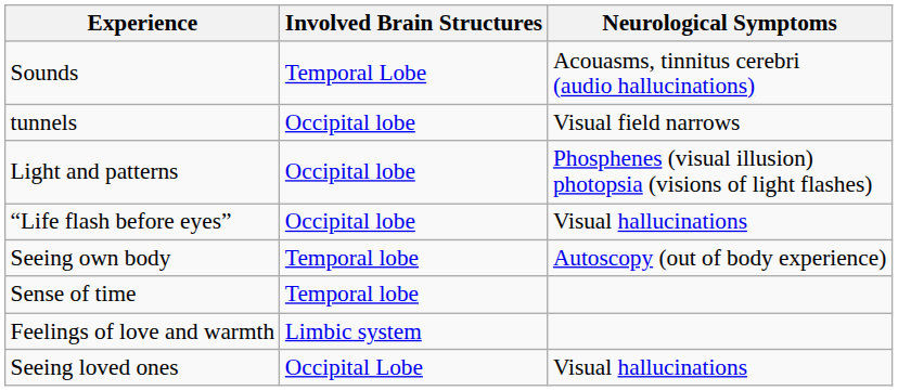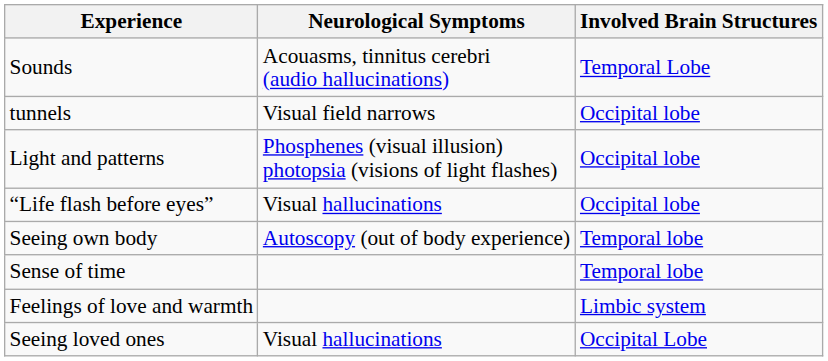columns swapped: Neurological Symptoms <-> Involved Brain Structures
